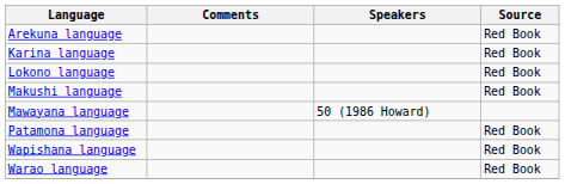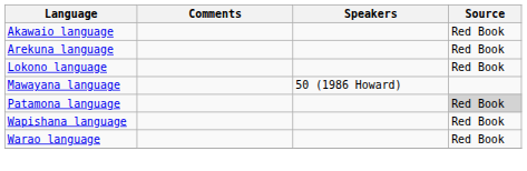+ row: Akawaio language | Red Book
- row: Karina language | Red Book
- row: Makushi language | Red Book
Patamona language | Source: no background -> lightgrey background
